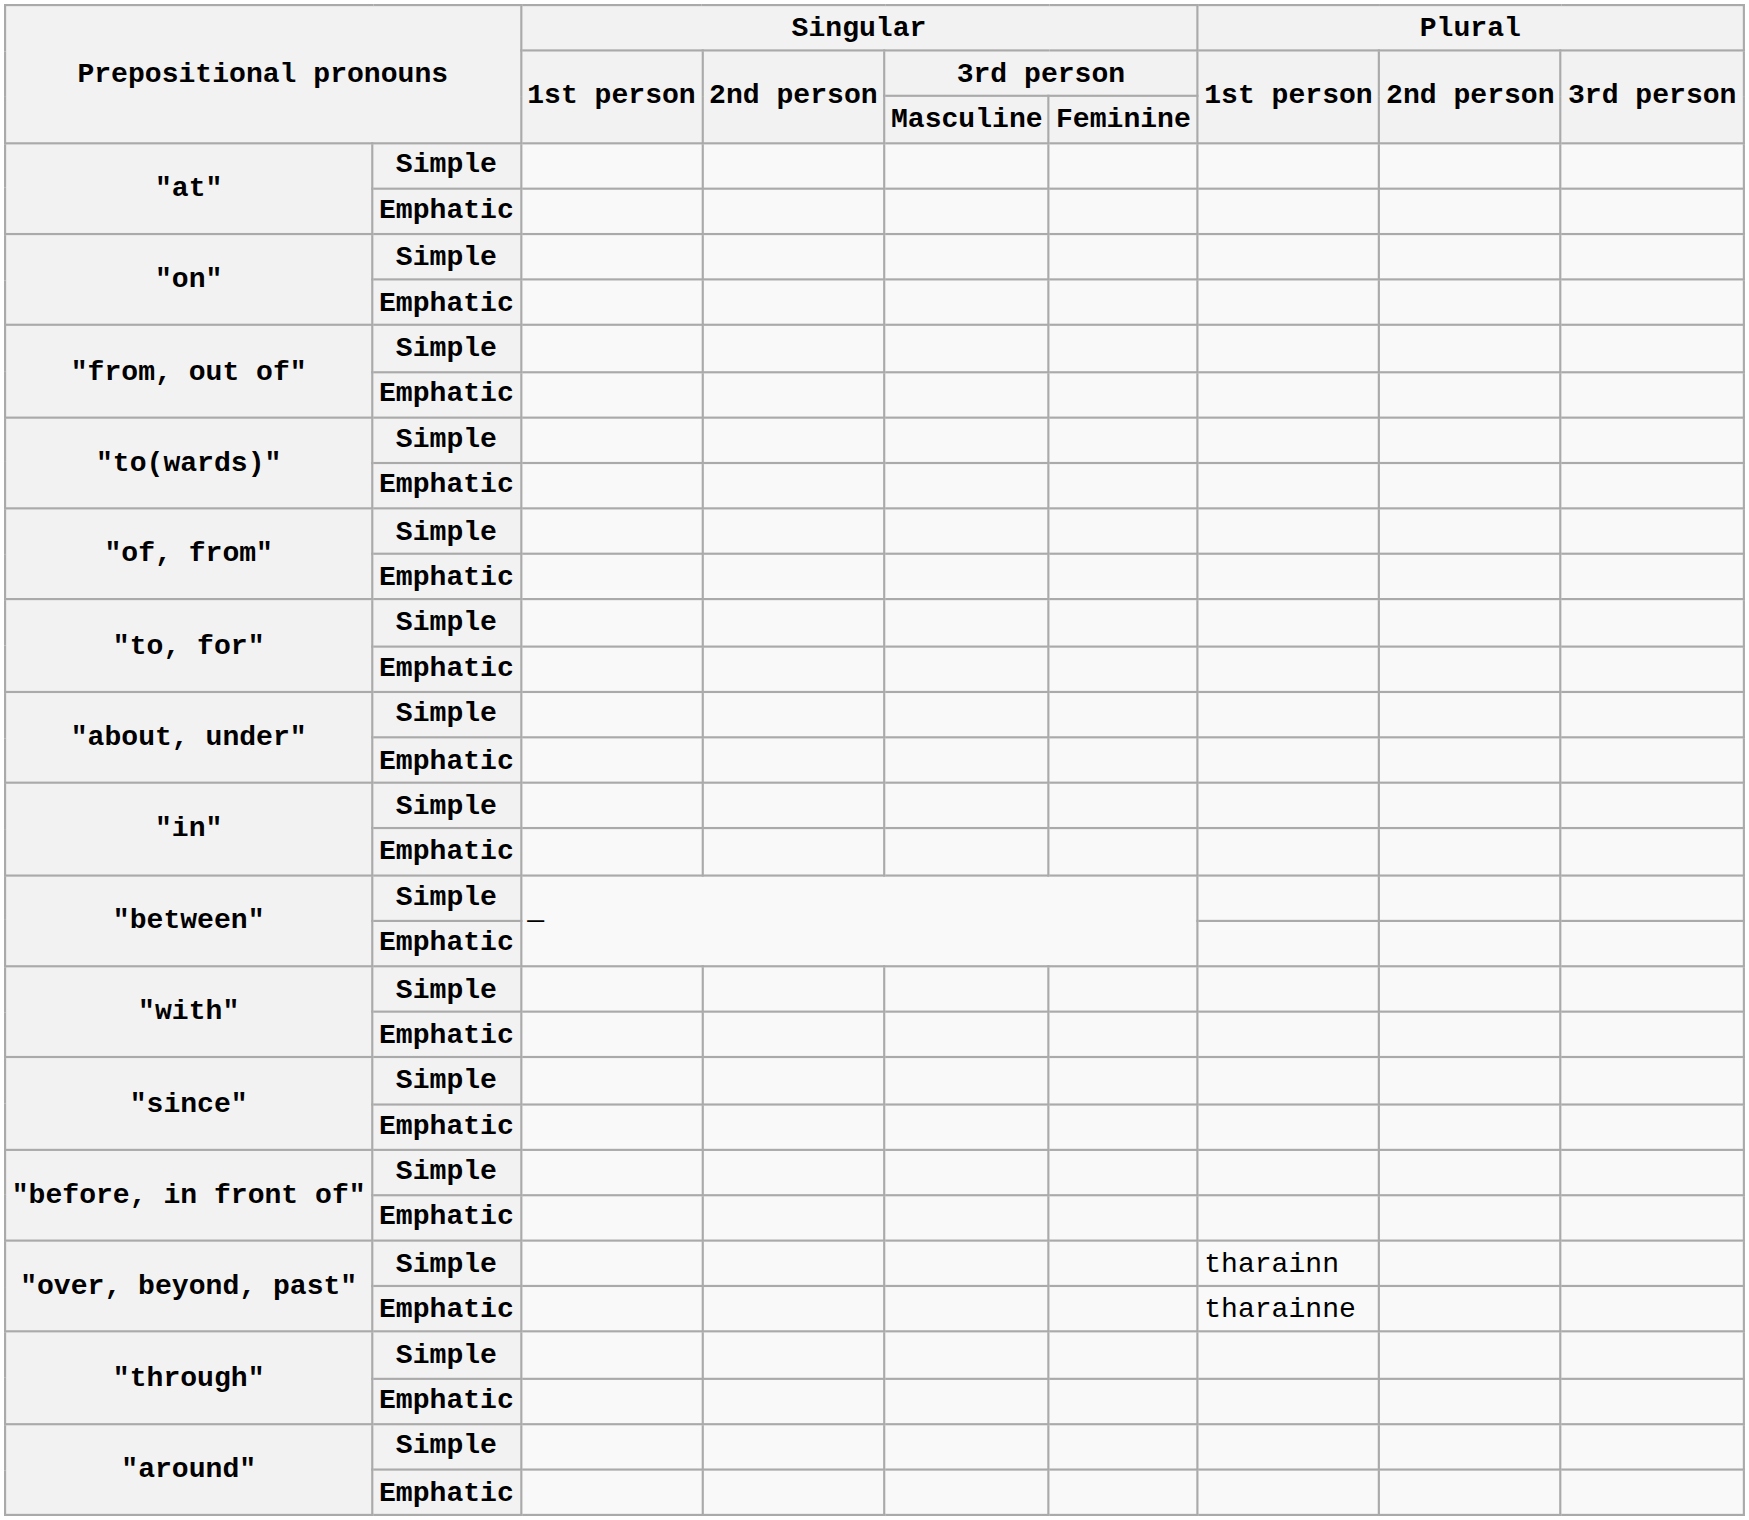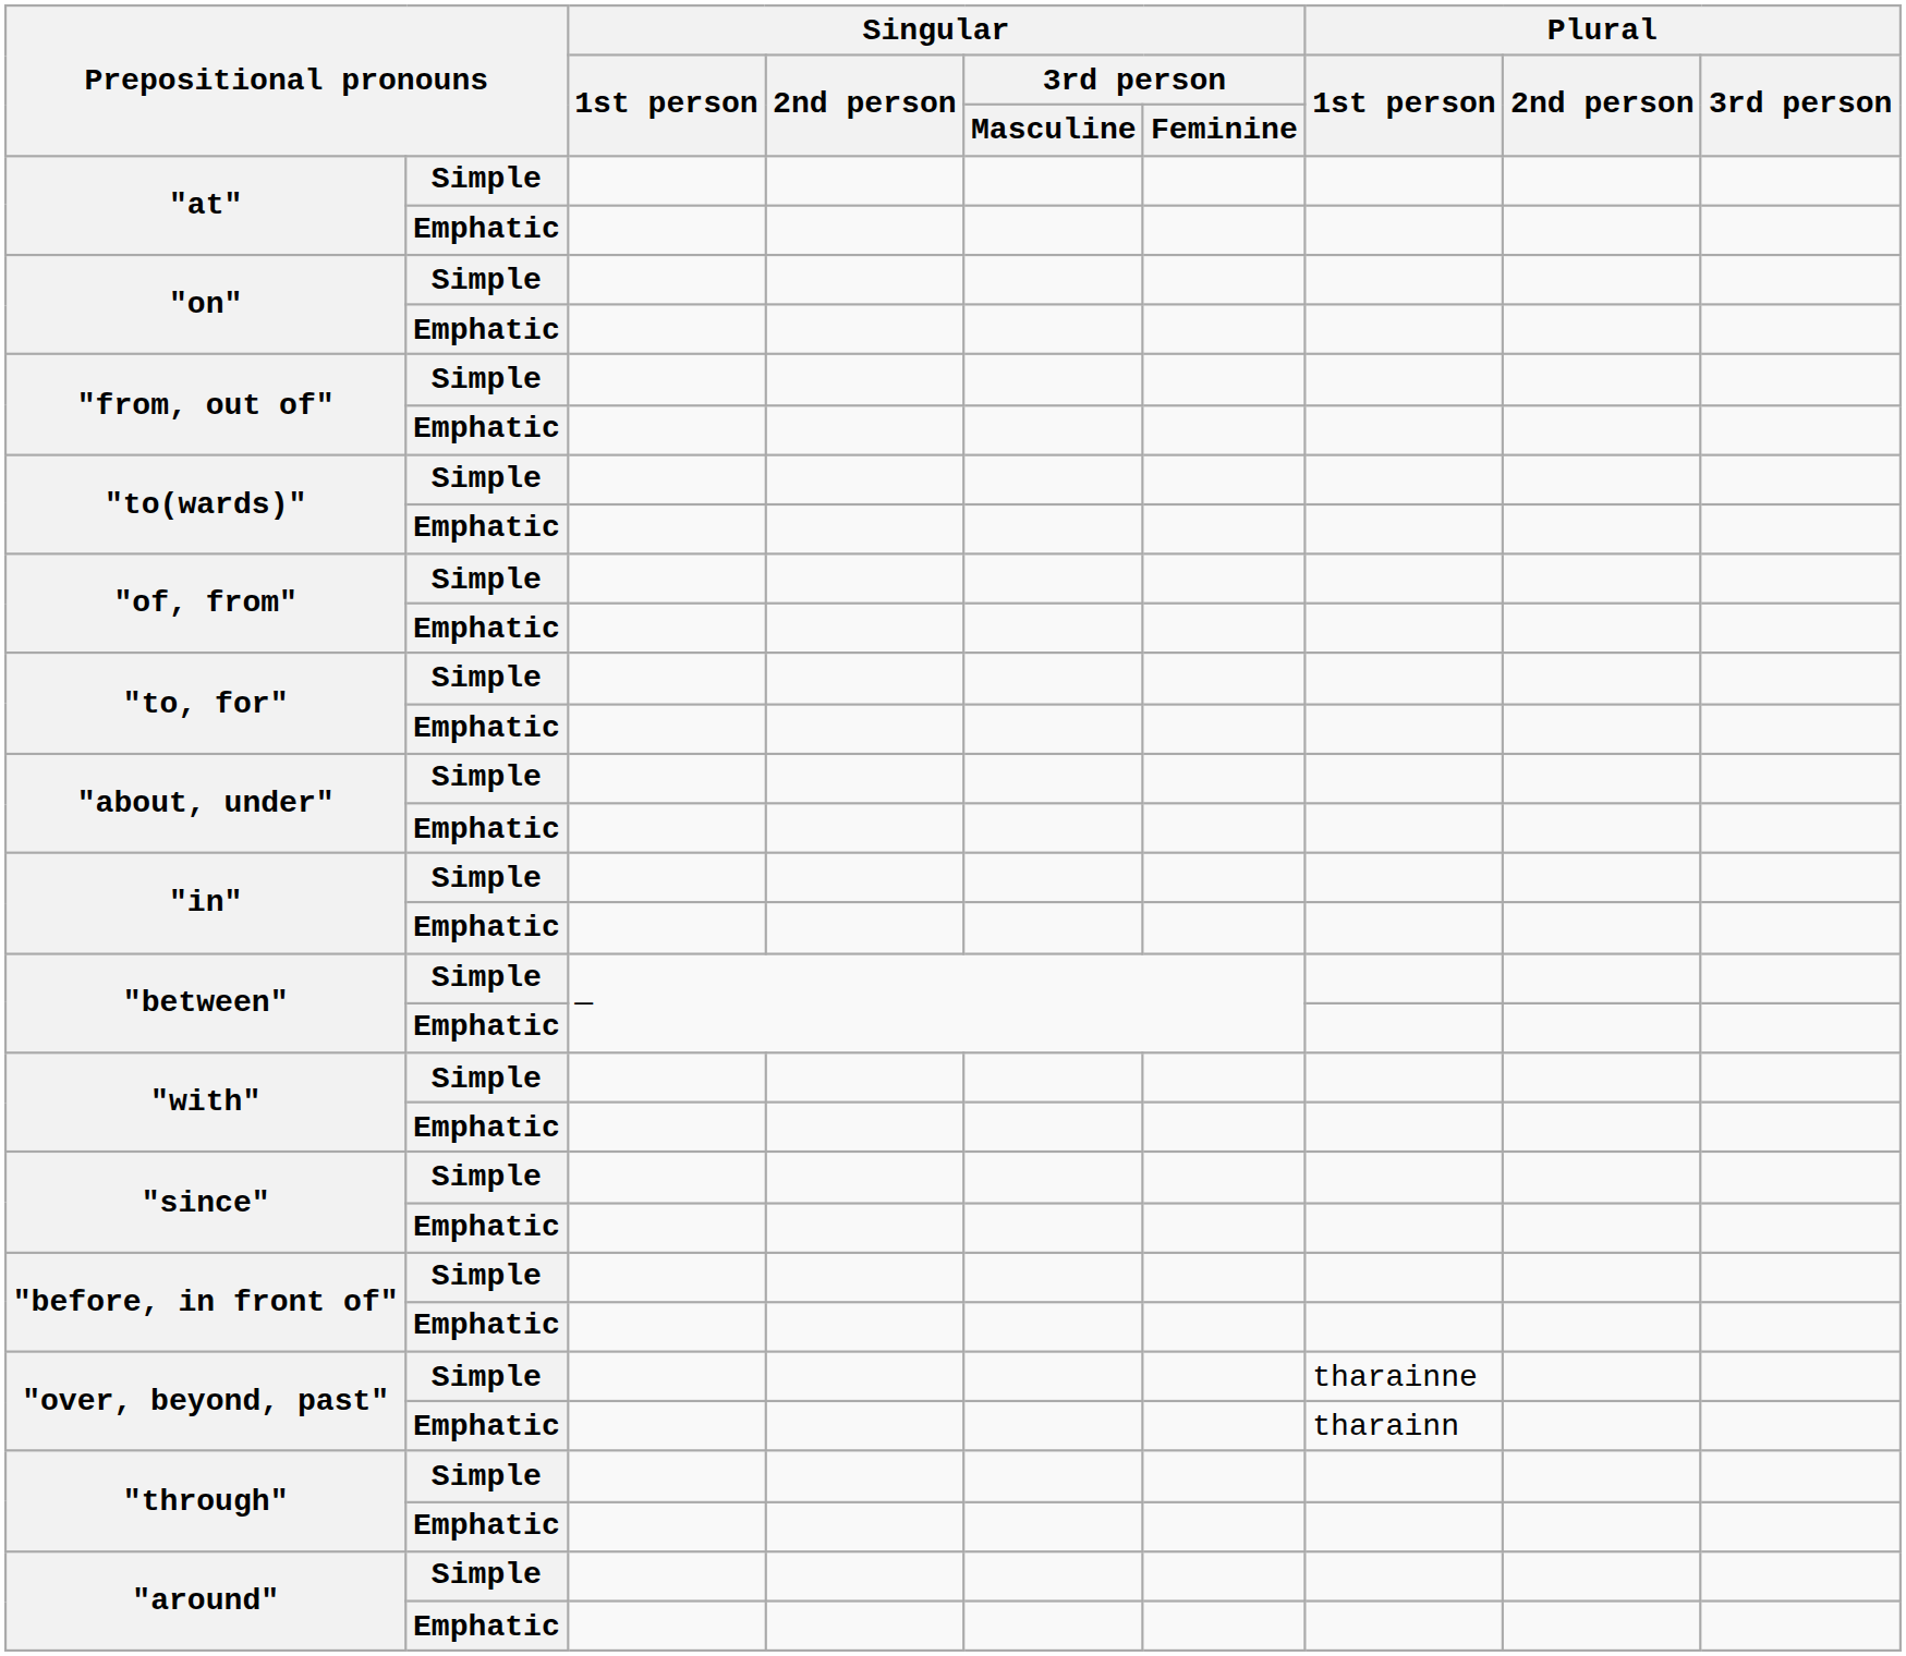"over, beyond, past" / Simple | Plural / 1st person: tharainn -> tharainne
"over, beyond, past" / Emphatic | Plural / 1st person: tharainne -> tharainn
